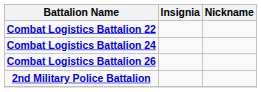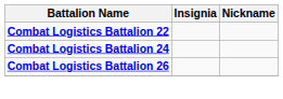- row: 2nd Military Police Battalion
